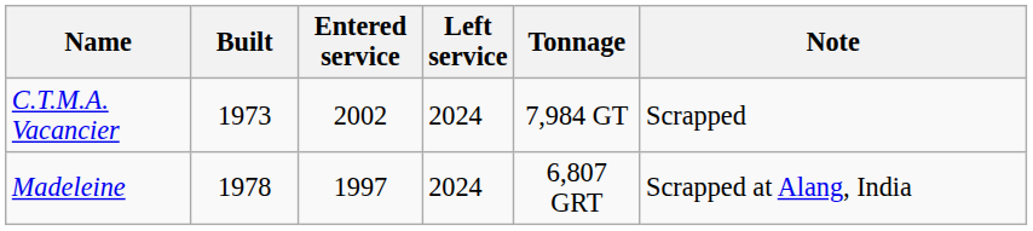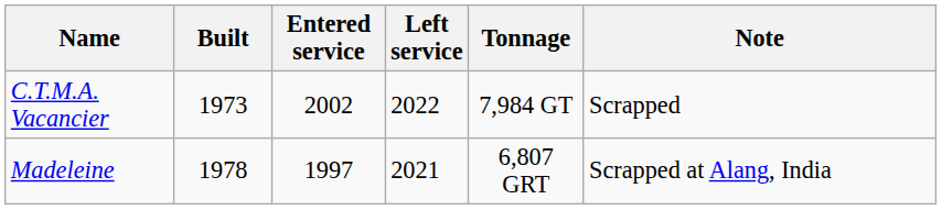C.T.M.A. Vacancier | Left service: 2024 -> 2022
Madeleine | Left service: 2024 -> 2021
